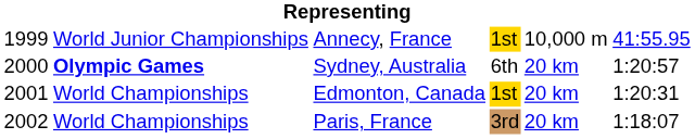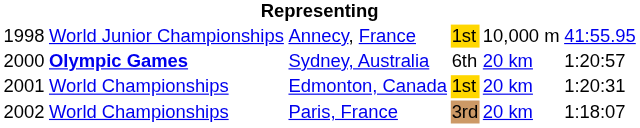Annecy, France | column 1: 1999 -> 1998
